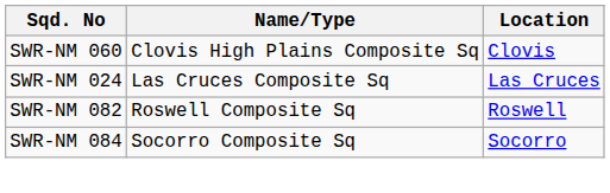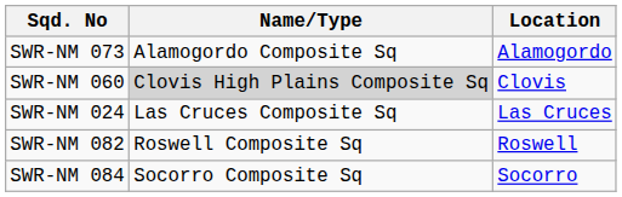+ row: SWR-NM 073 | Alamogordo Composite Sq | Alamogordo
SWR-NM 060 | Name/Type: no background -> lightgrey background
